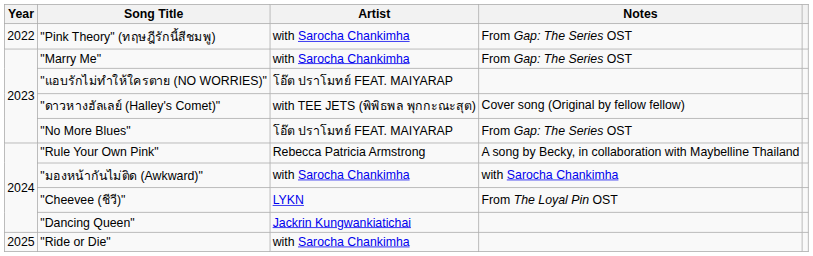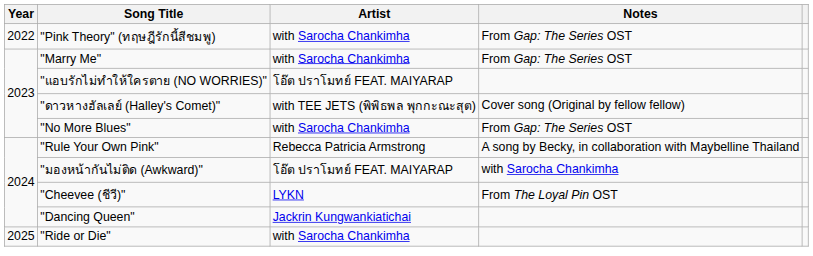"No More Blues" | Artist: โอ๊ต ปราโมทย์ FEAT. MAIYARAP -> with Sarocha Chankimha
"มองหน้ากันไม่ติด (Awkward)" | Artist: with Sarocha Chankimha -> โอ๊ต ปราโมทย์ FEAT. MAIYARAP
